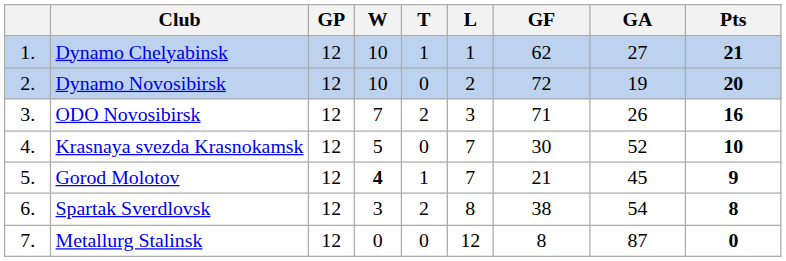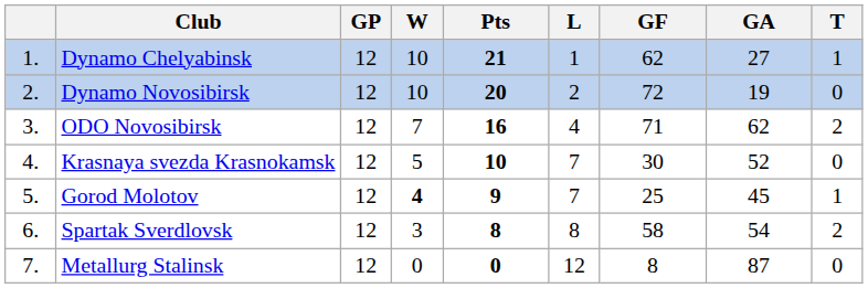columns swapped: T <-> Pts
ODO Novosibirsk | L: 3 -> 4
ODO Novosibirsk | GA: 26 -> 62
Gorod Molotov | GF: 21 -> 25
Spartak Sverdlovsk | GF: 38 -> 58
